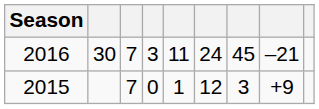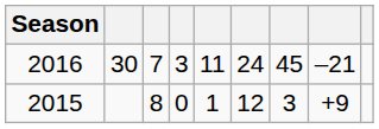2015 | column 3: 7 -> 8
